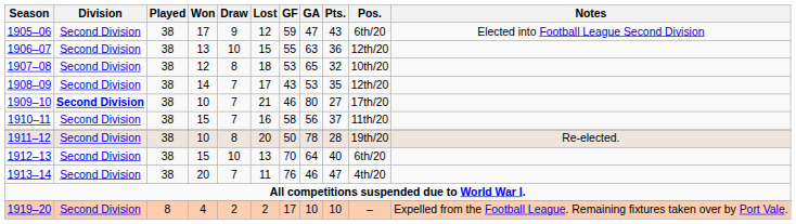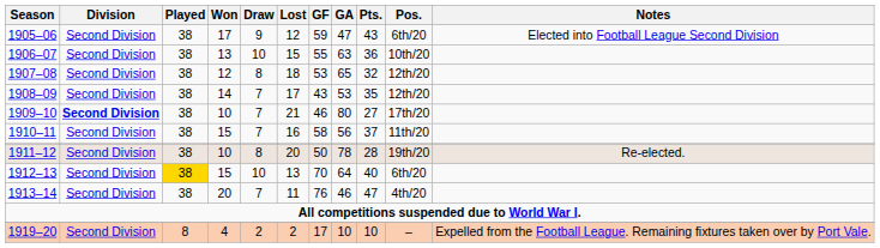1906–07 | Pos.: 12th/20 -> 10th/20
1907–08 | Pos.: 10th/20 -> 12th/20
1912–13 | Played: no background -> gold background
